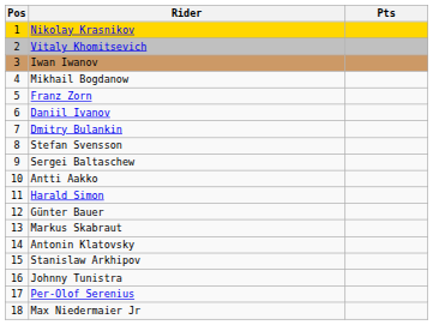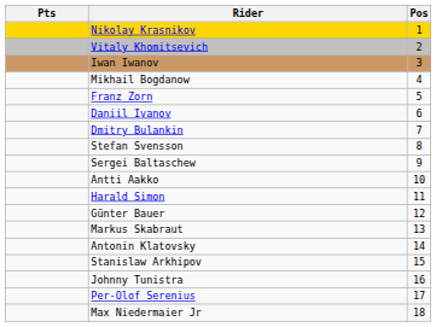columns swapped: Pos <-> Pts
